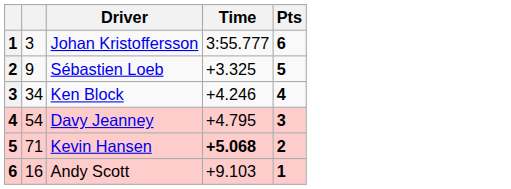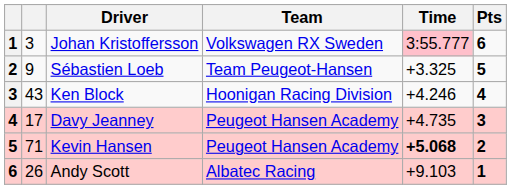+ column: Team | Volkswagen RX Sweden | Team Peugeot-Hansen | Hoonigan Racing Division | Peugeot Hansen Academy | Peugeot Hansen Academy | Albatec Racing
Johan Kristoffersson | Time: no background -> pink background
Ken Block | column 2: 34 -> 43
Davy Jeanney | column 2: 54 -> 17
Davy Jeanney | Time: +4.795 -> +4.735
Andy Scott | column 2: 16 -> 26
